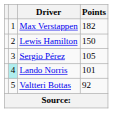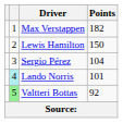Sergio Pérez | Points: 105 -> 104
Valtteri Bottas | column 2: no background -> lightgreen background
